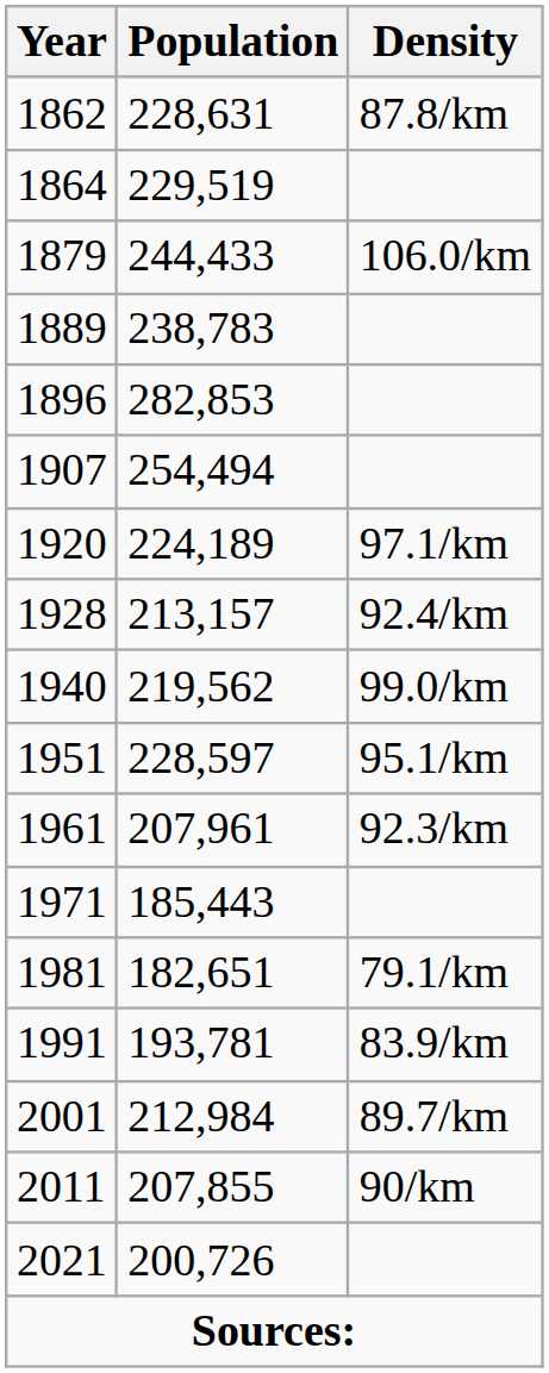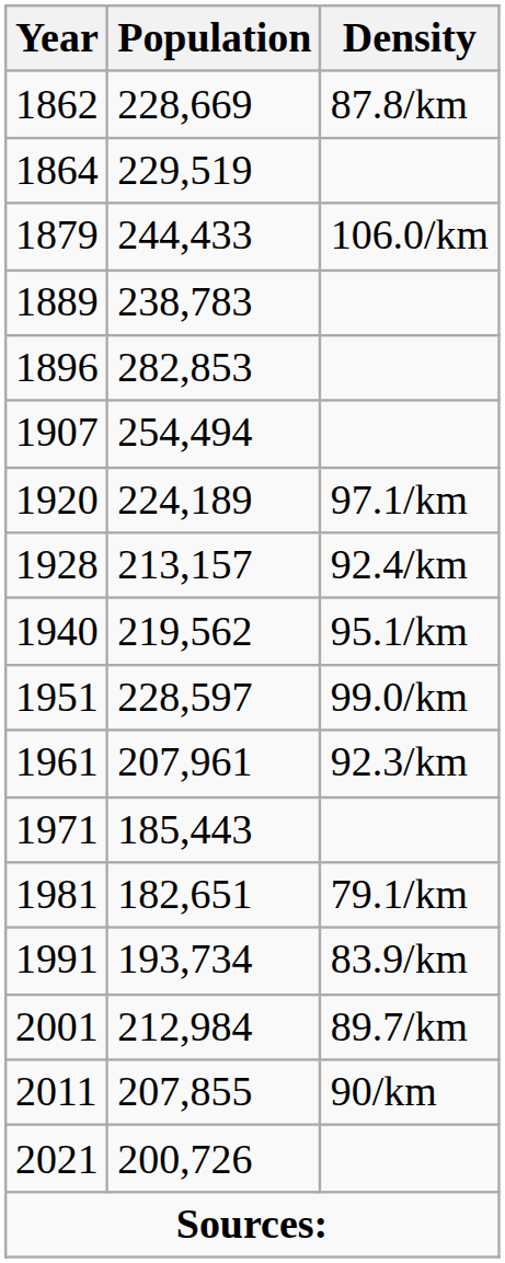1862 | Population: 228,631 -> 228,669
1940 | Density: 99.0/km -> 95.1/km
1951 | Density: 95.1/km -> 99.0/km
1991 | Population: 193,781 -> 193,734
